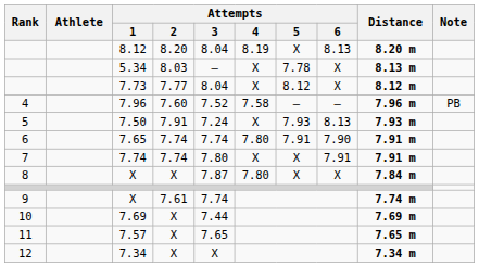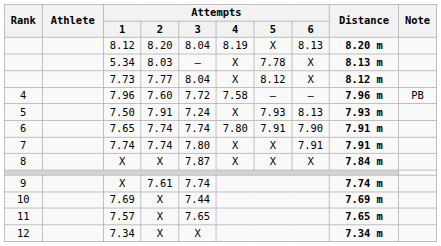7.96 | Attempts / 3: 7.52 -> 7.72
8 / X | Attempts / 4: 7.80 -> X
